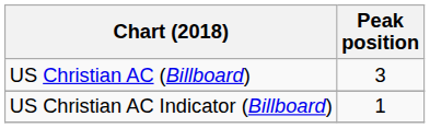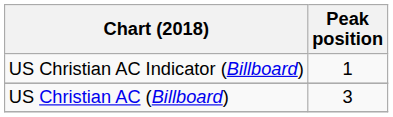rows swapped: US Christian AC (Billboard) <-> US Christian AC Indicator (Billboard)
